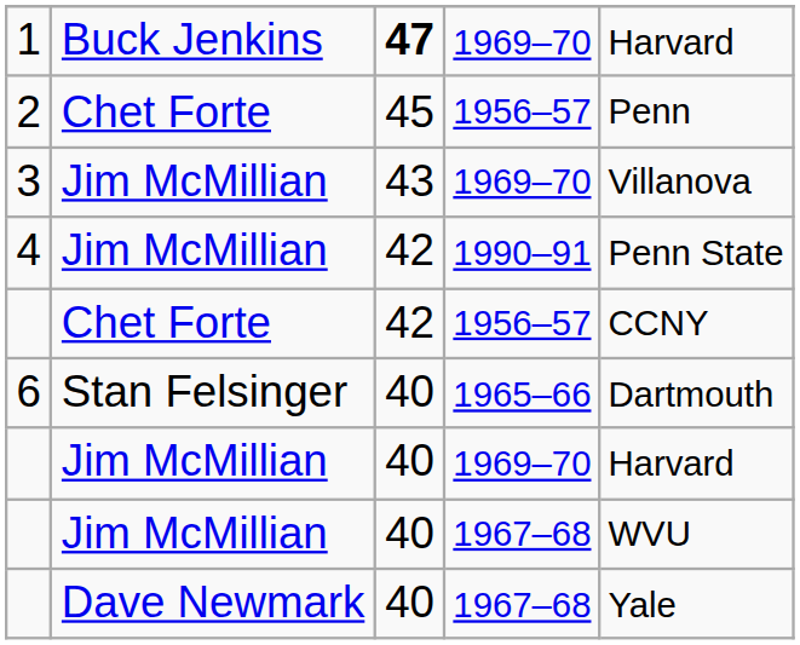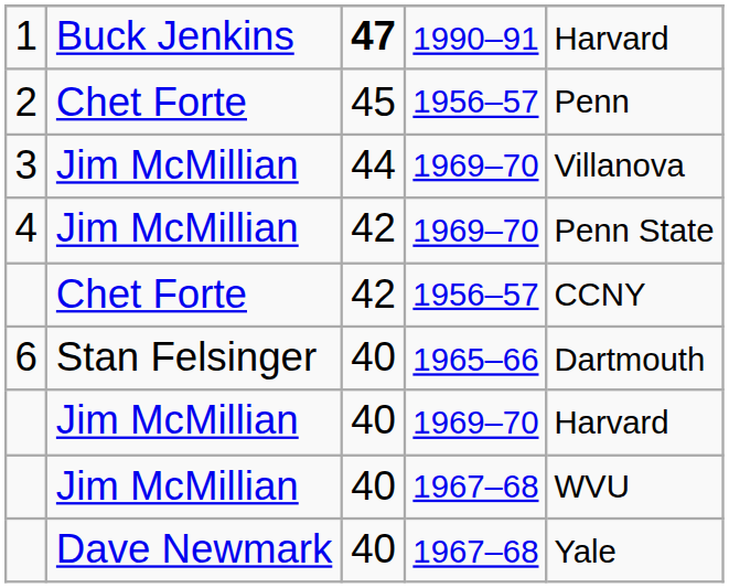1 | column 4: 1969–70 -> 1990–91
3 | column 3: 43 -> 44
4 | column 4: 1990–91 -> 1969–70
